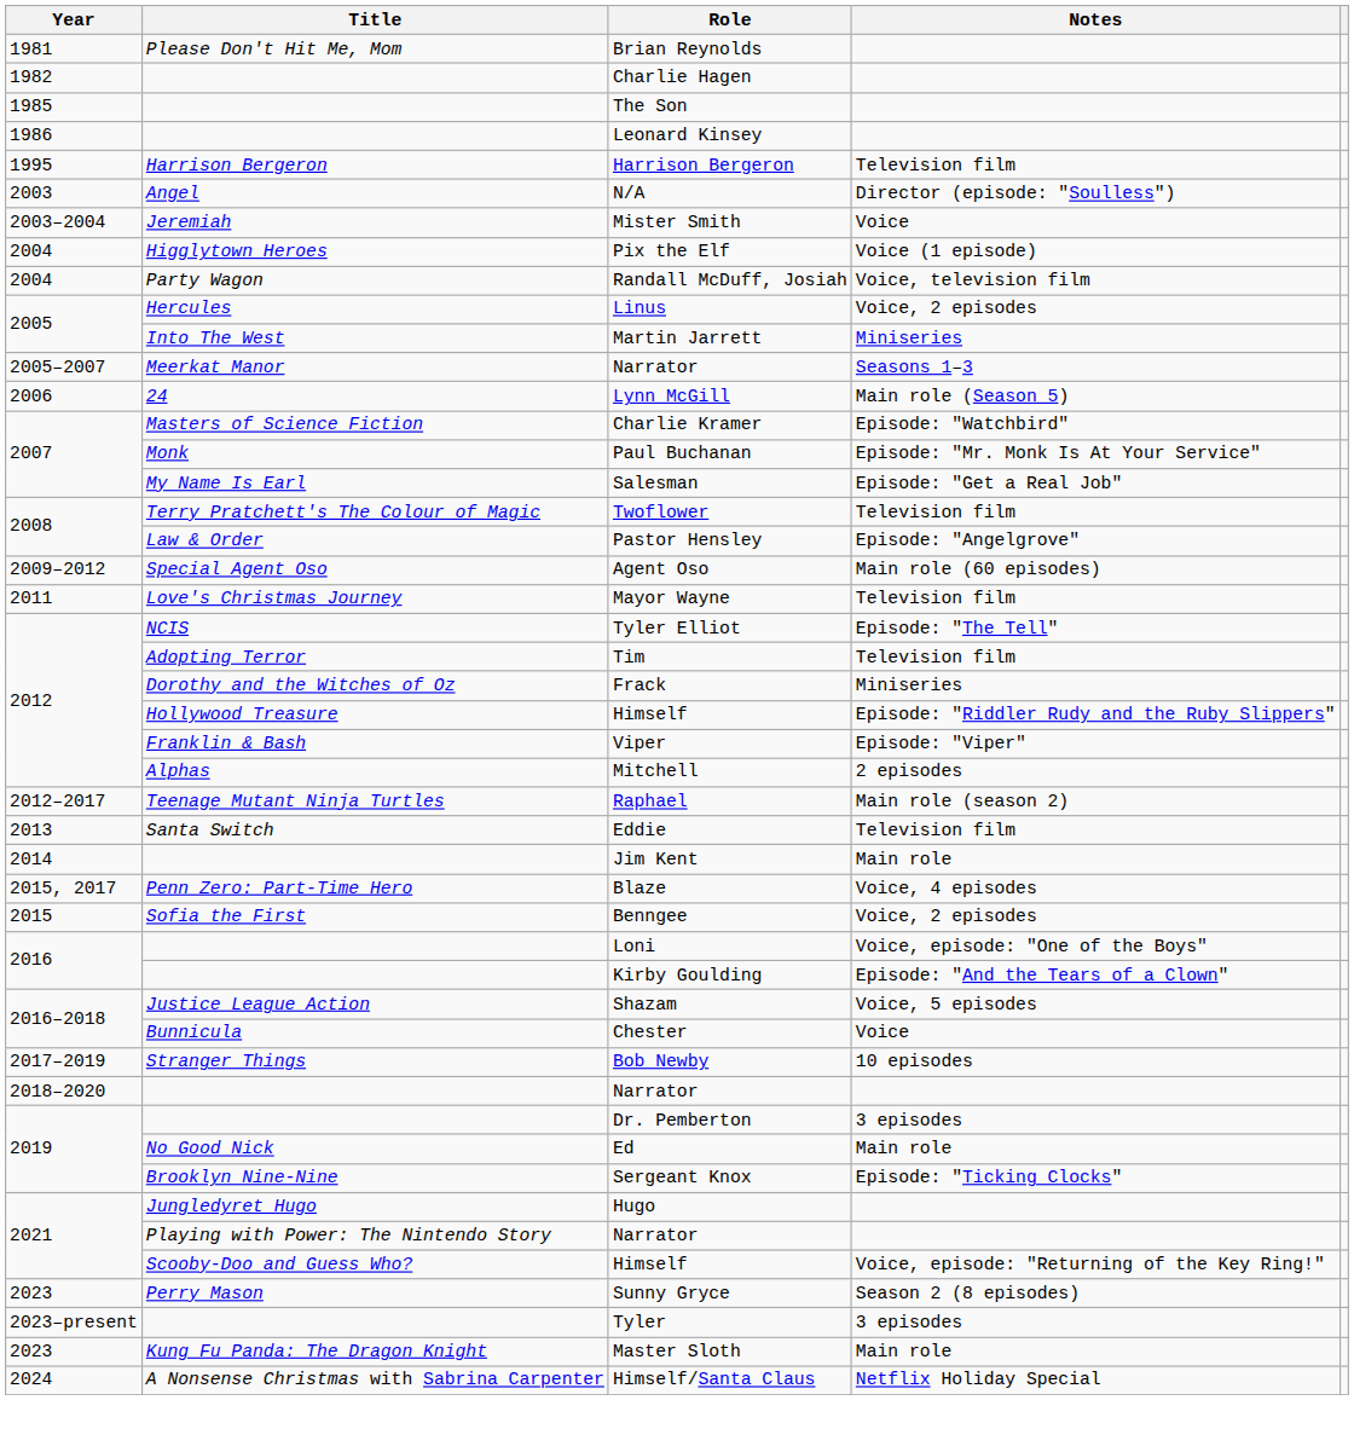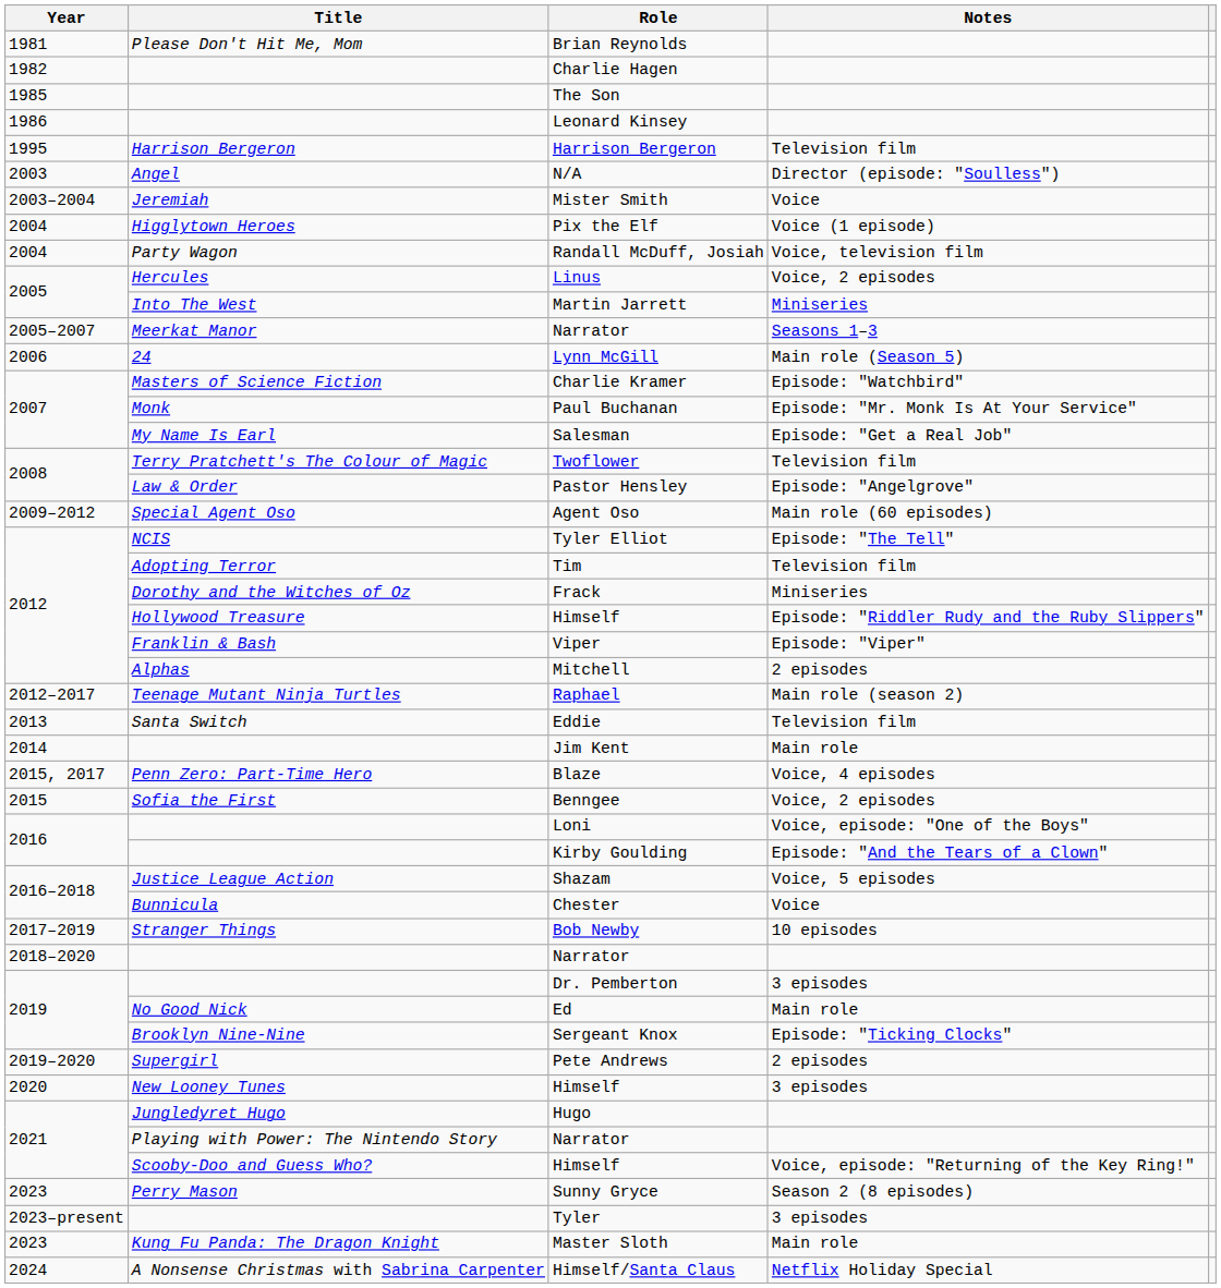- row: 2011 | Love's Christmas Journey | Mayor Wayne | Television film
+ row: 2019–2020 | Supergirl | Pete Andrews | 2 episodes
+ row: 2020 | New Looney Tunes | Himself | 3 episodes
